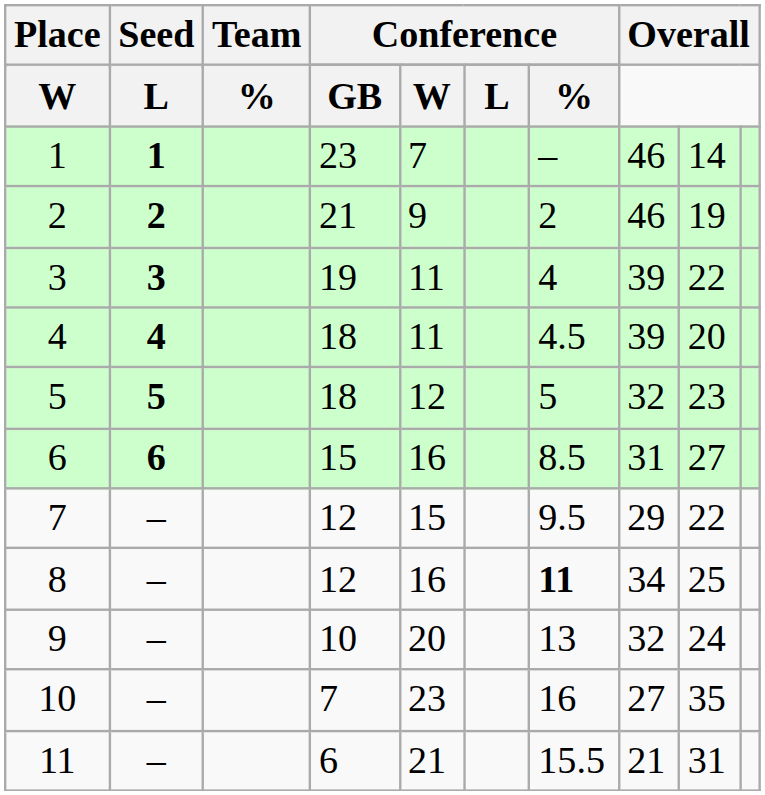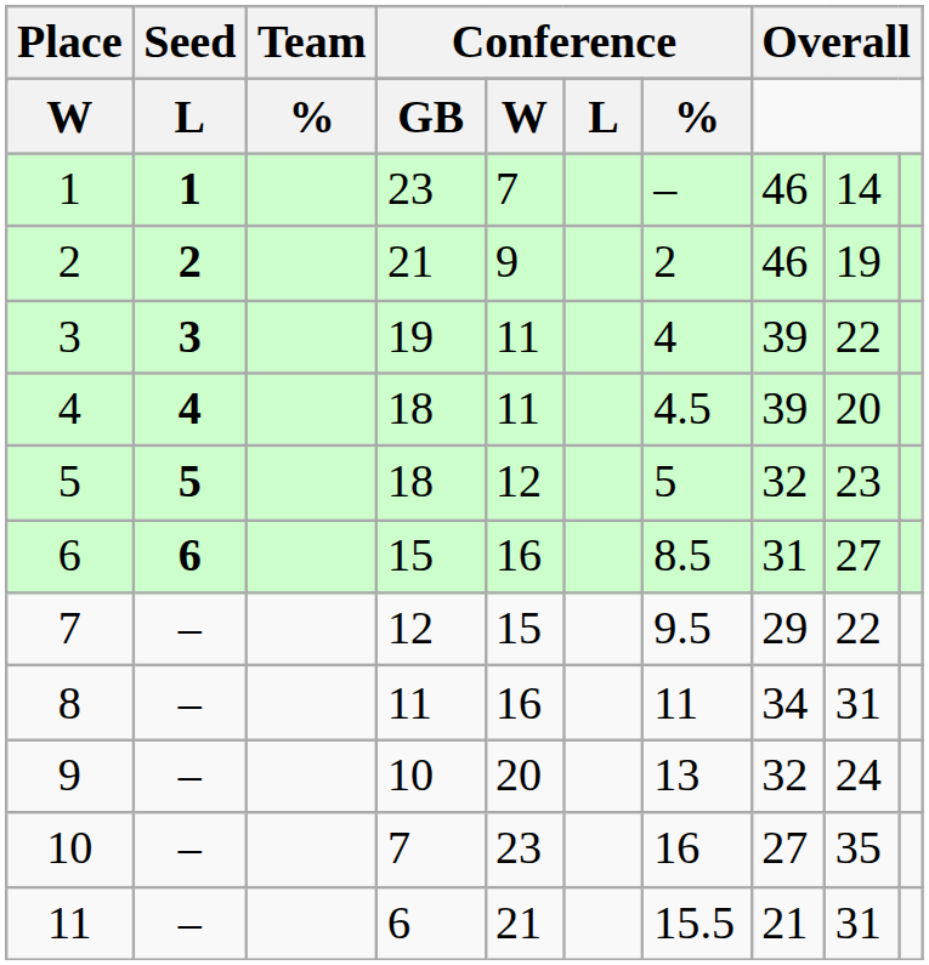8 | column 4: 12 -> 11
8 | column 7: bold -> normal
8 | column 9: 25 -> 31
